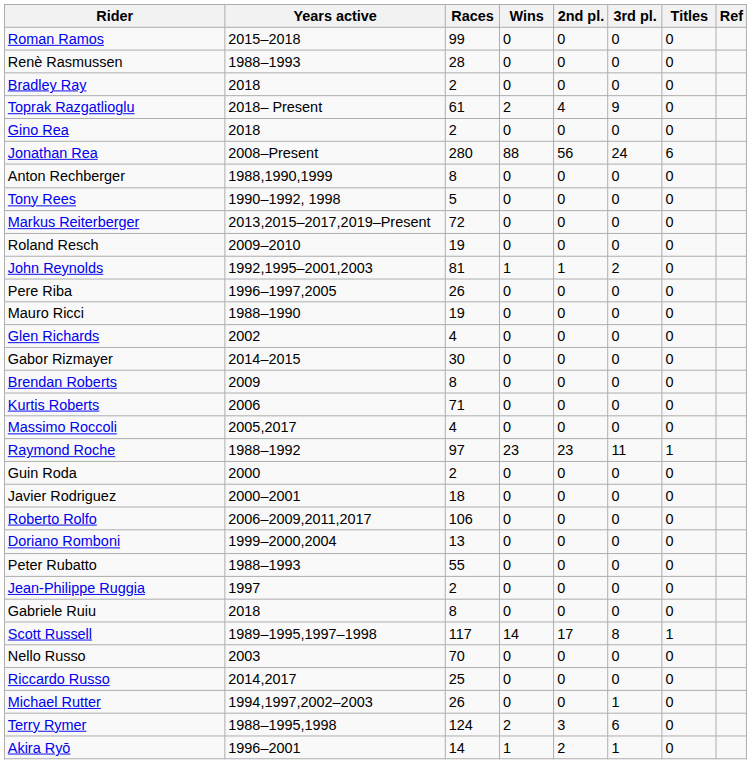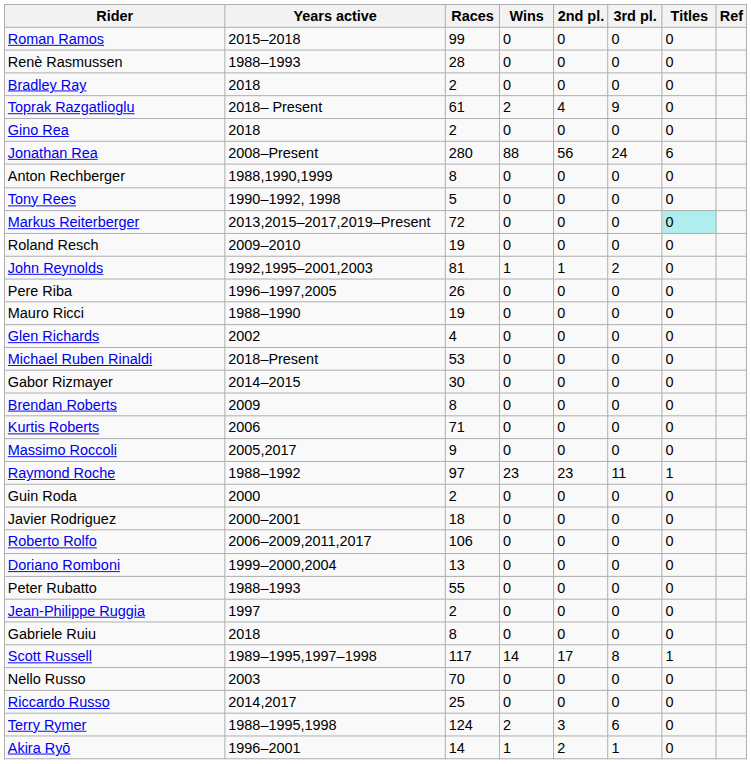Markus Reiterberger | Titles: no background -> paleturquoise background
+ row: Michael Ruben Rinaldi | 2018–Present | 53 | 0 | 0 | 0 | 0
Massimo Roccoli | Races: 4 -> 9
- row: Michael Rutter | 1994,1997,2002–2003 | 26 | 0 | 0 | 1 | 0
